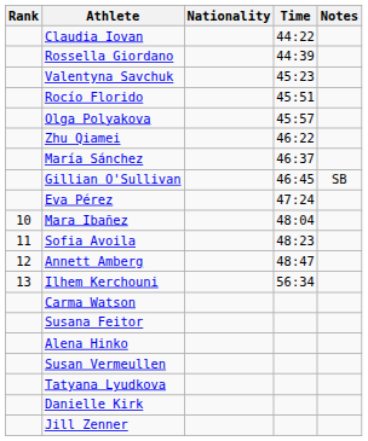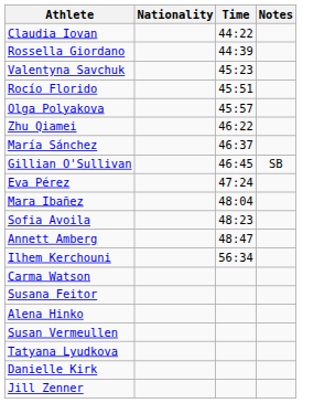- column: Rank | 10 | 11 | 12 | 13
